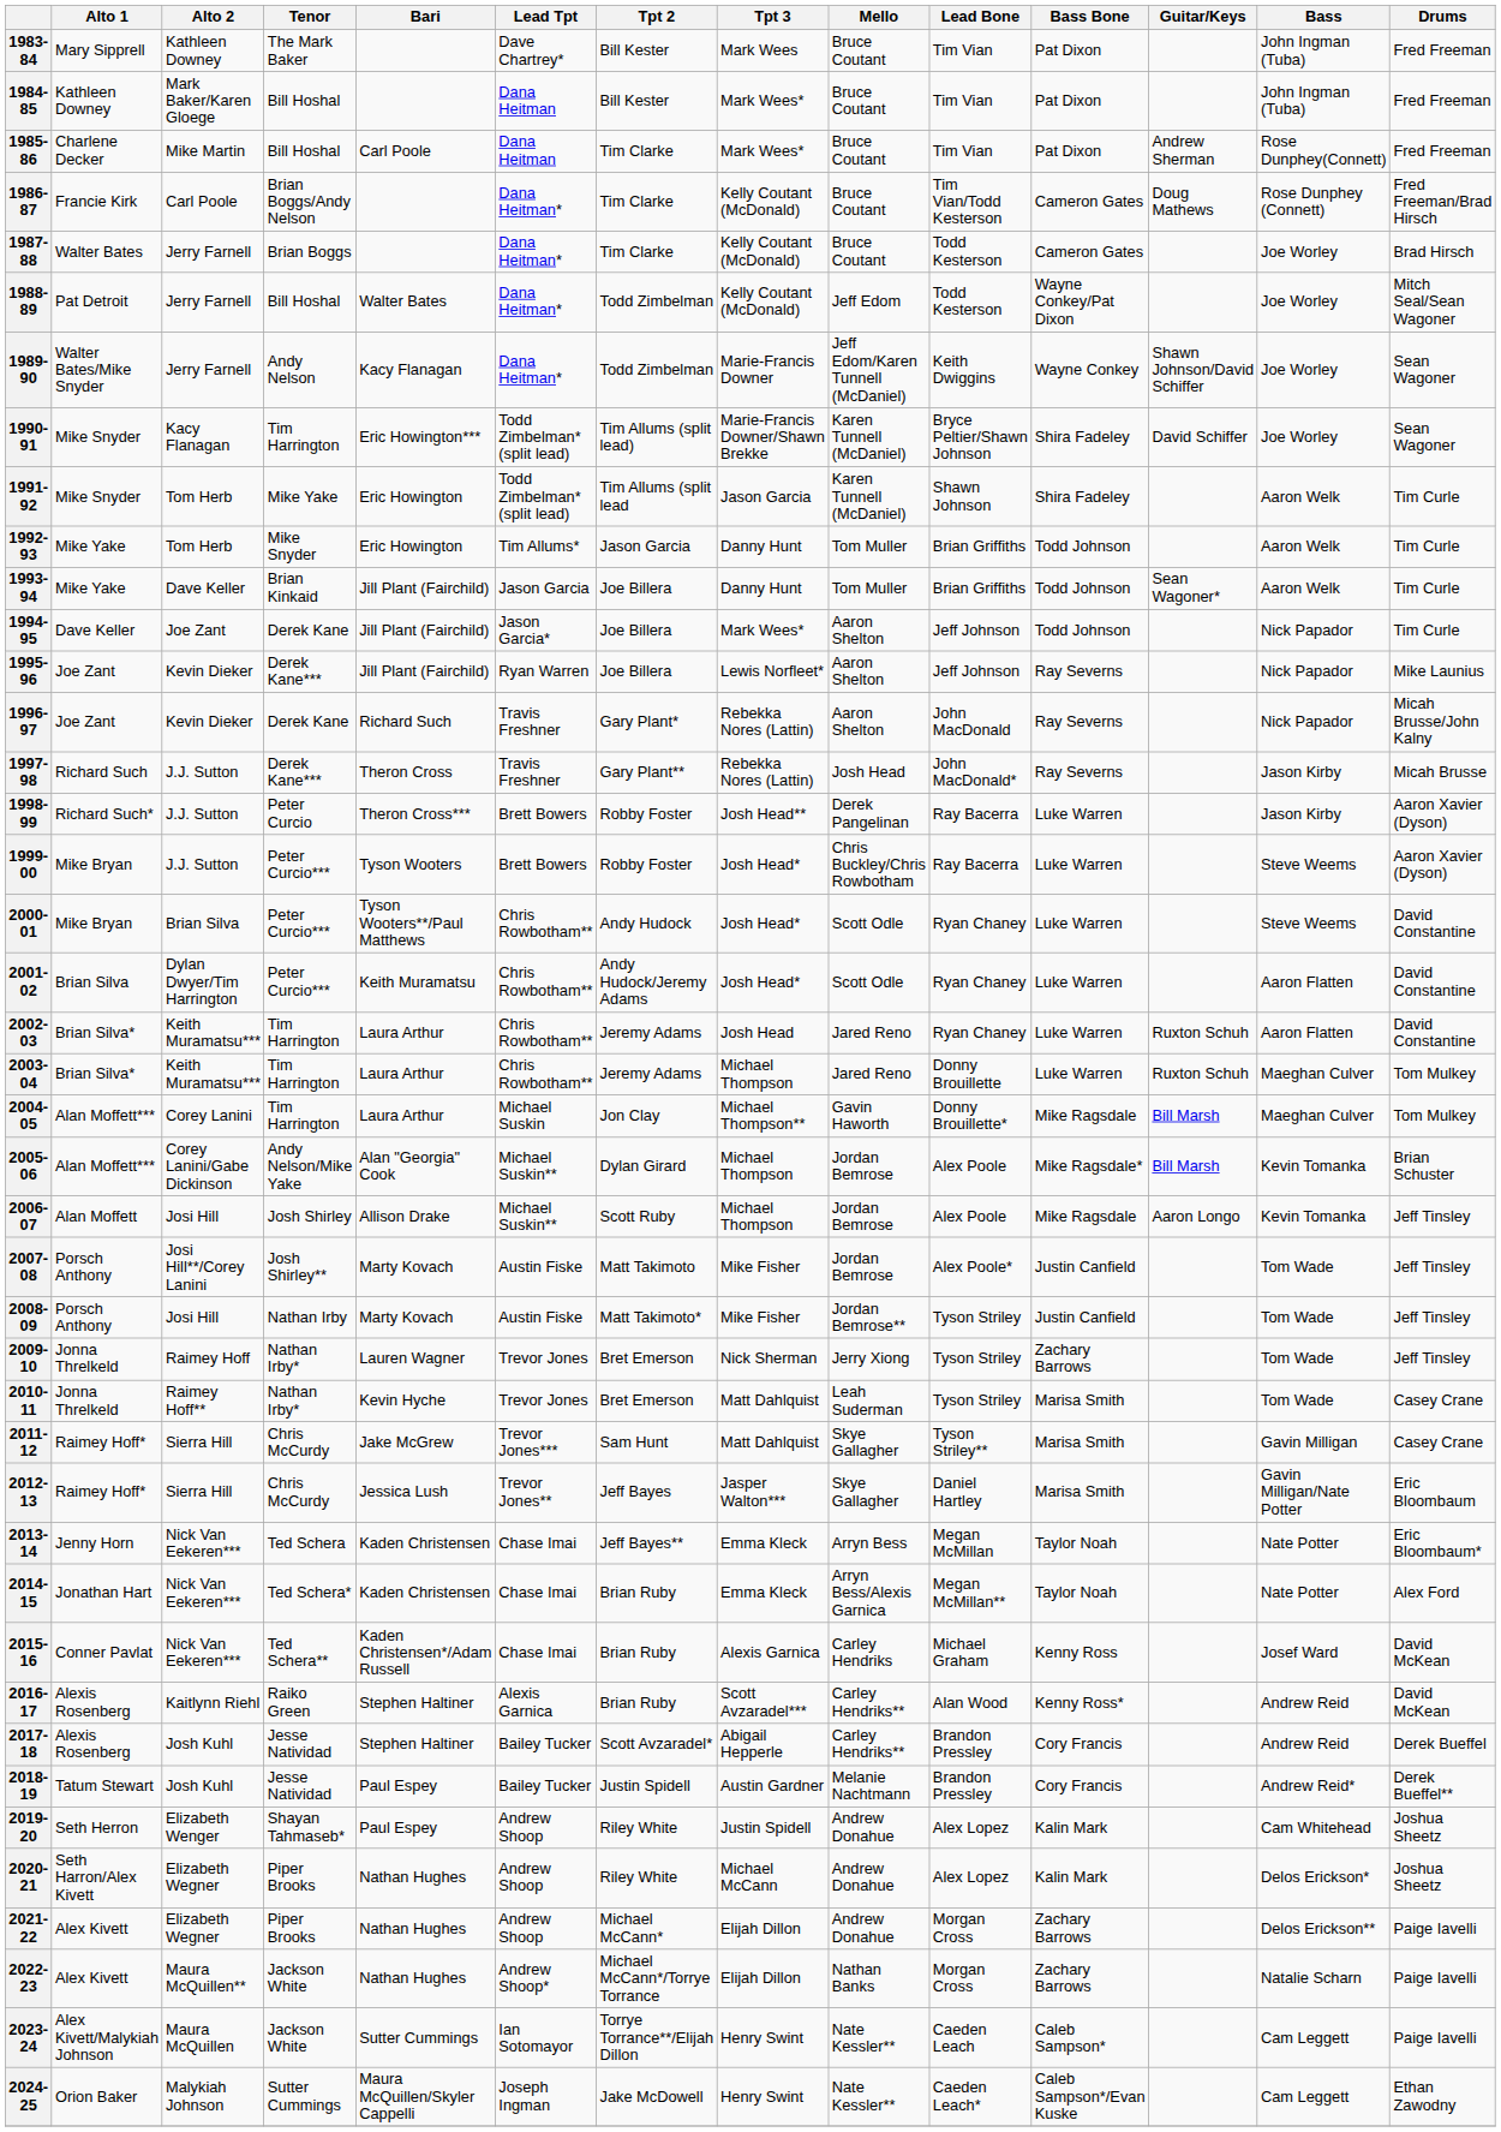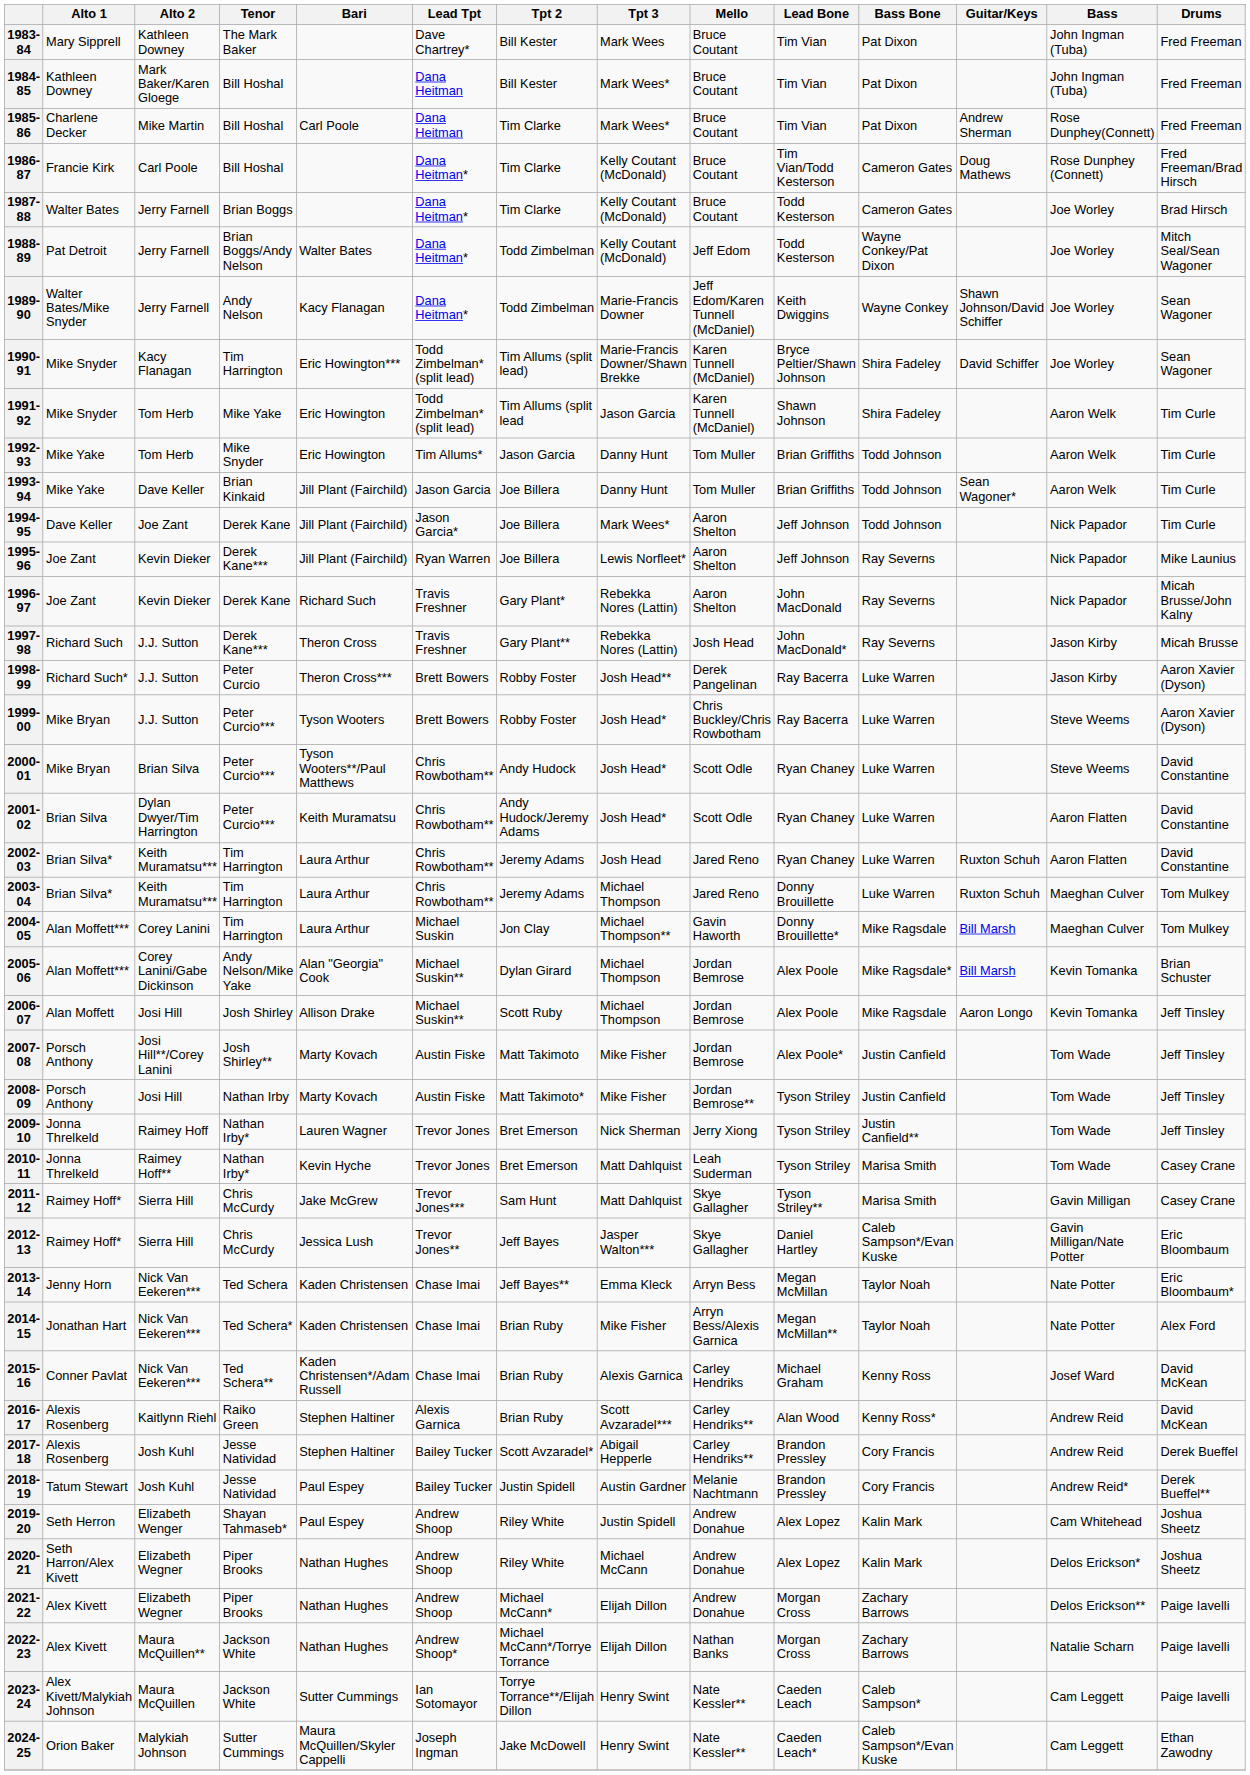1986-87 | Tenor: Brian Boggs/Andy Nelson -> Bill Hoshal
1988-89 | Tenor: Bill Hoshal -> Brian Boggs/Andy Nelson
2009-10 | Bass Bone: Zachary Barrows -> Justin Canfield**
2012-13 | Bass Bone: Marisa Smith -> Caleb Sampson*/Evan Kuske
2014-15 | Tpt 3: Emma Kleck -> Mike Fisher
